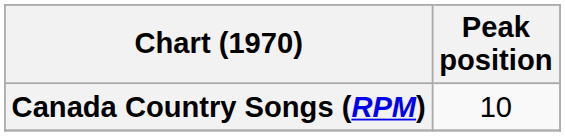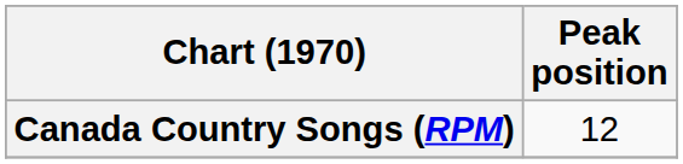Canada Country Songs (RPM) | Peak position: 10 -> 12
